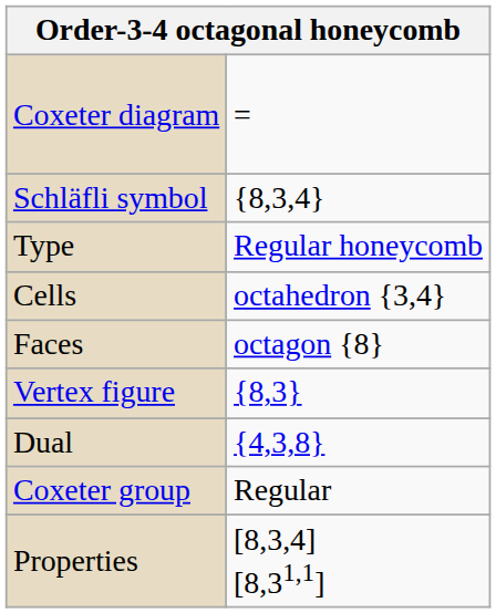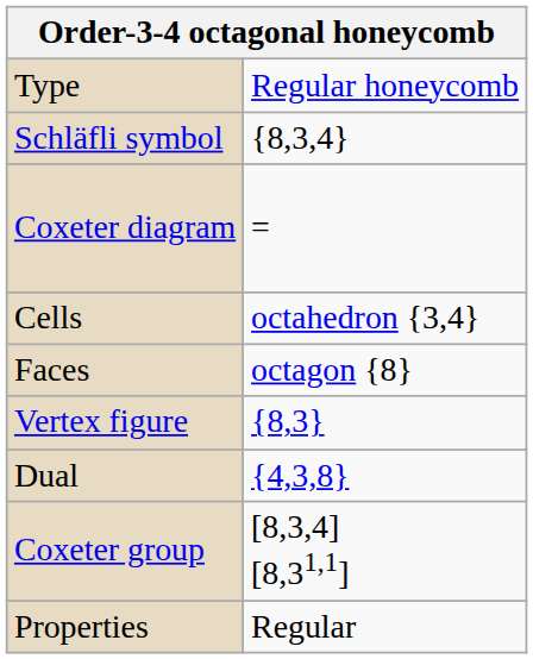rows swapped: Type <-> Coxeter diagram
Coxeter group | column 2: Regular -> [8,3,4] [8,31,1]
Properties | column 2: [8,3,4] [8,31,1] -> Regular
